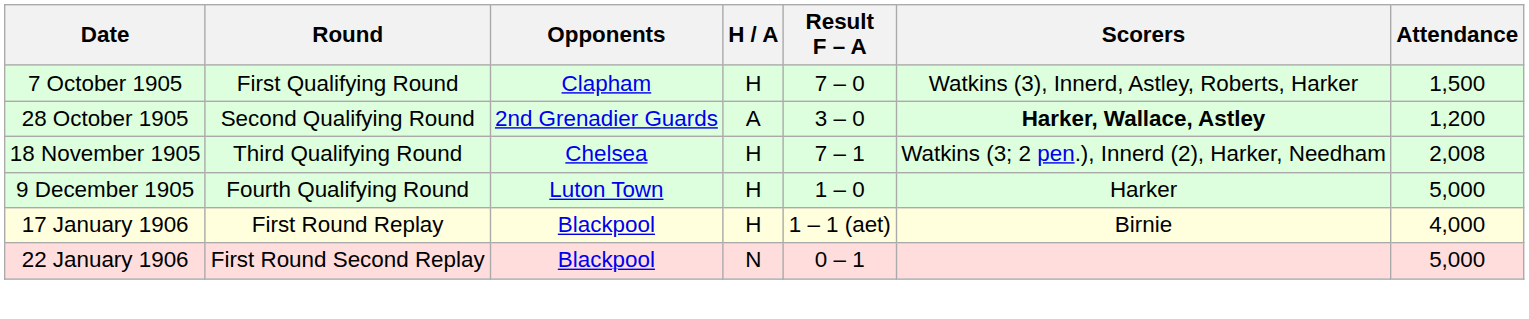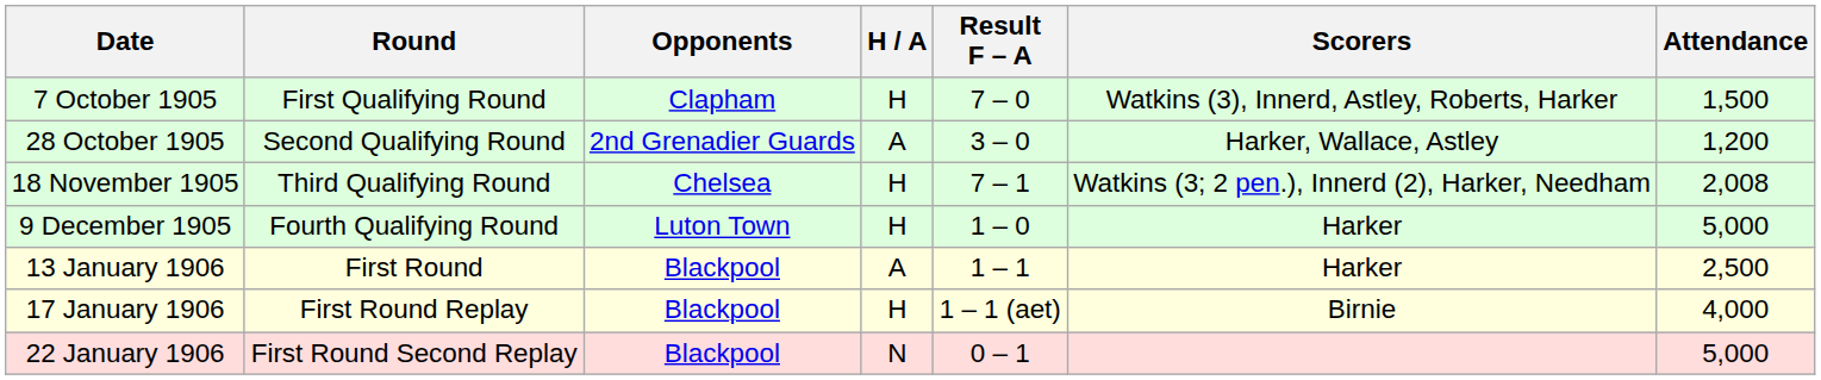28 October 1905 | Scorers: bold -> normal
+ row: 13 January 1906 | First Round | Blackpool | A | 1 – 1 | Harker | 2,500
